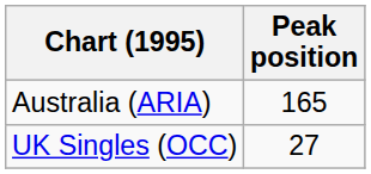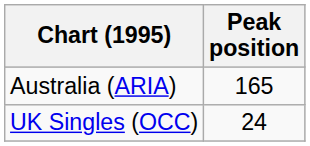UK Singles (OCC) | Peak position: 27 -> 24
